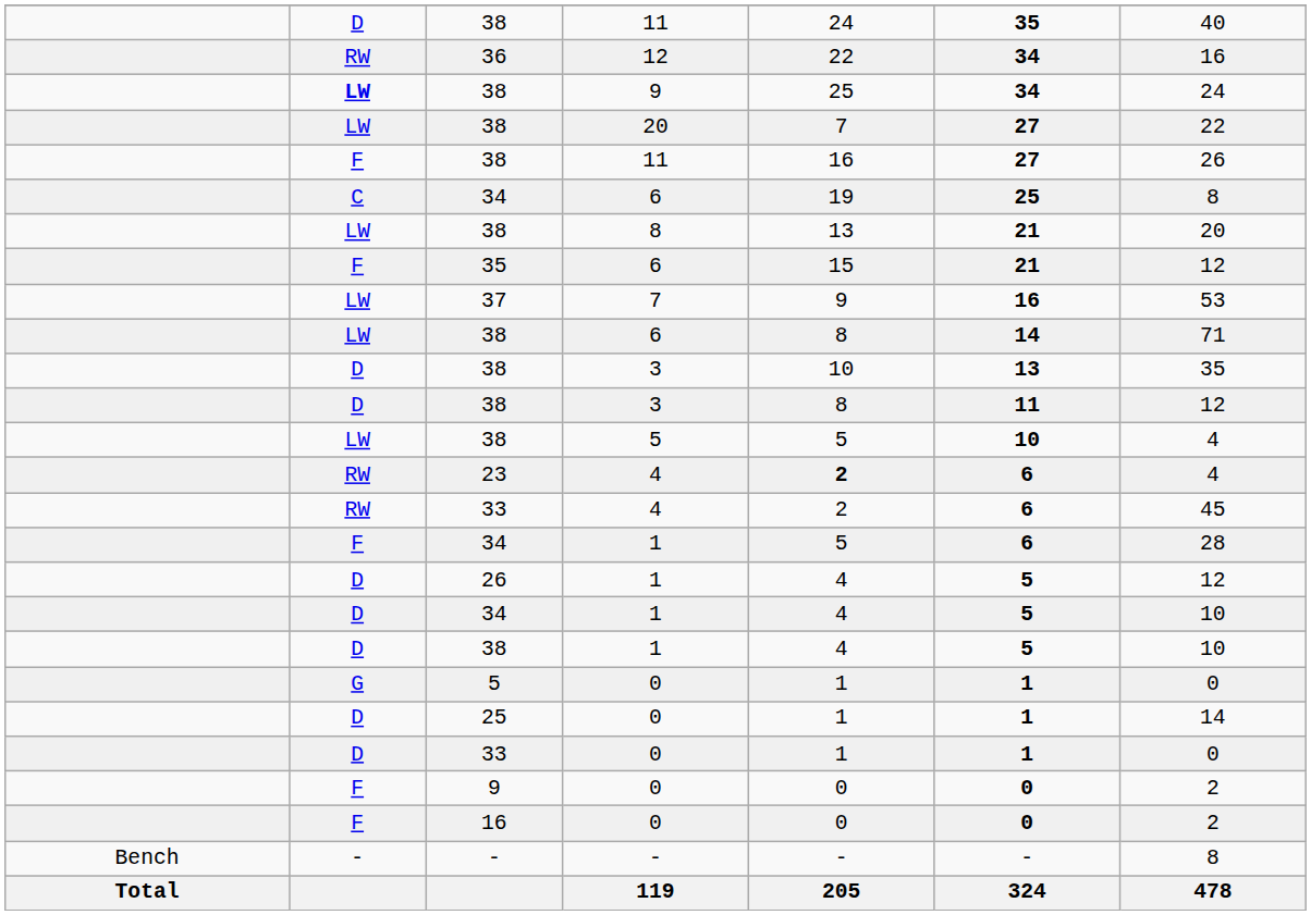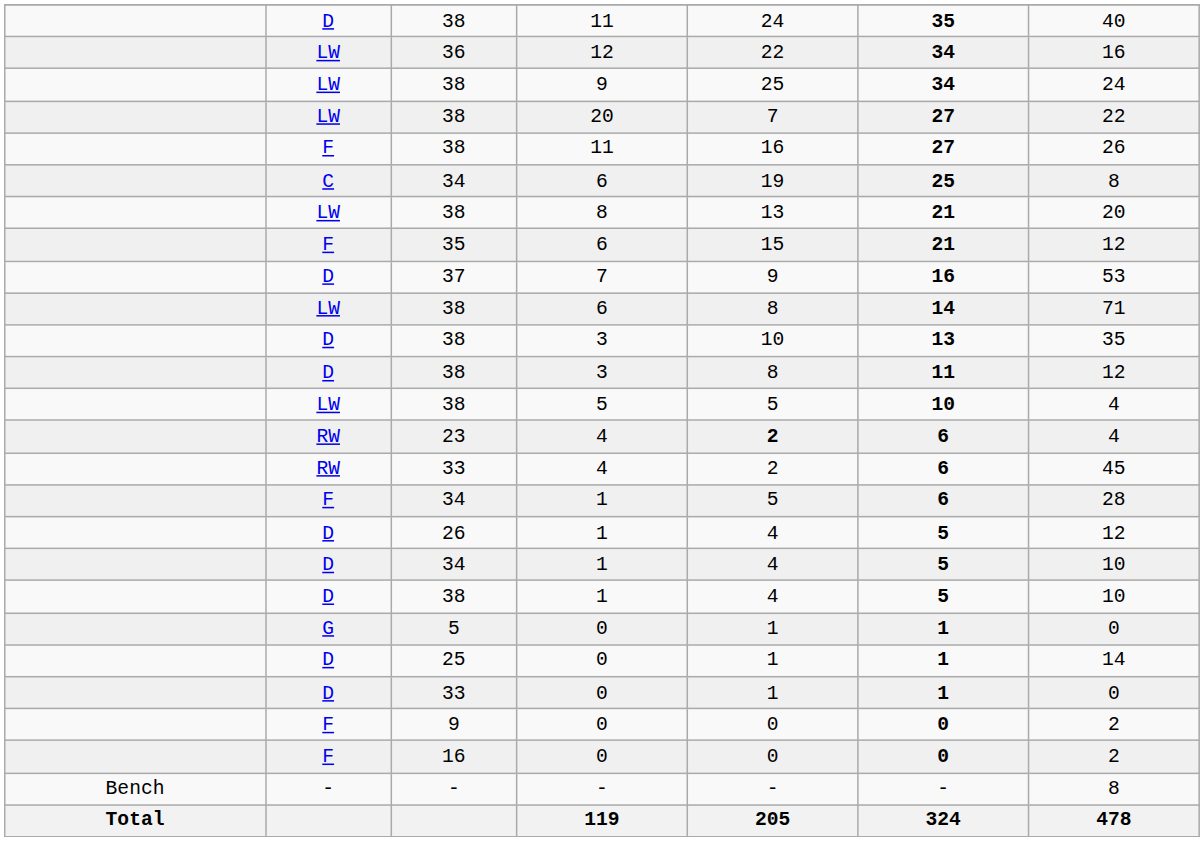36 | column 2: RW -> LW
38 / 9 | column 2: bold -> normal
37 | column 2: LW -> D
